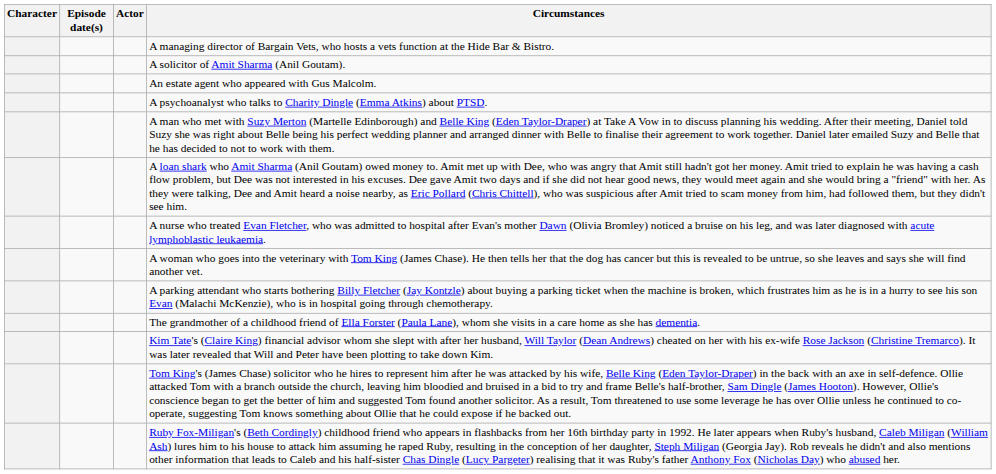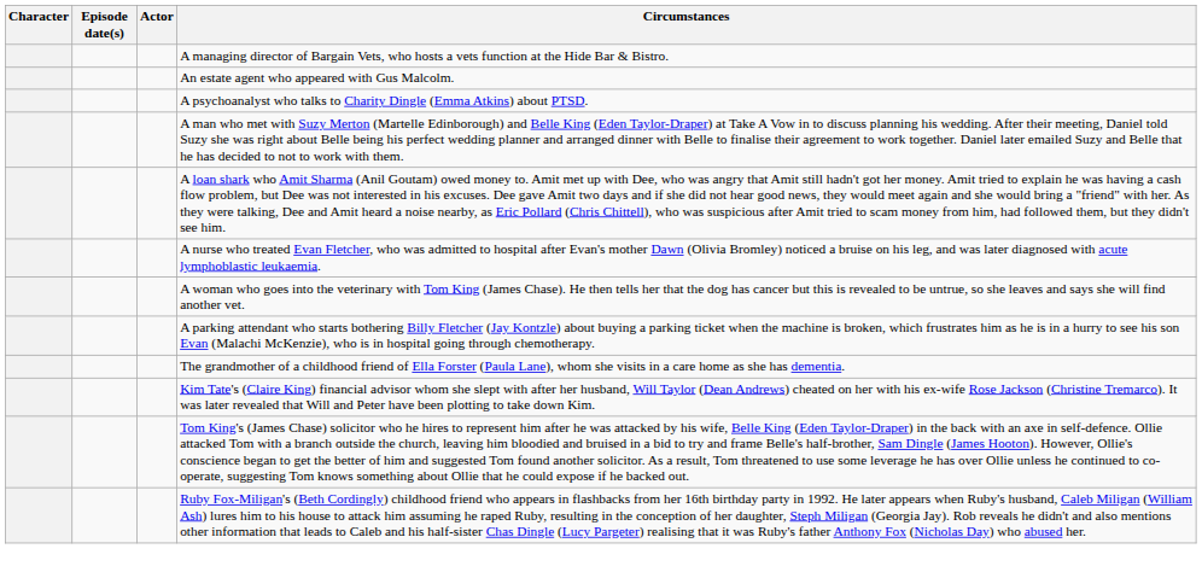- row: A solicitor of Amit Sharma (Anil Goutam).
